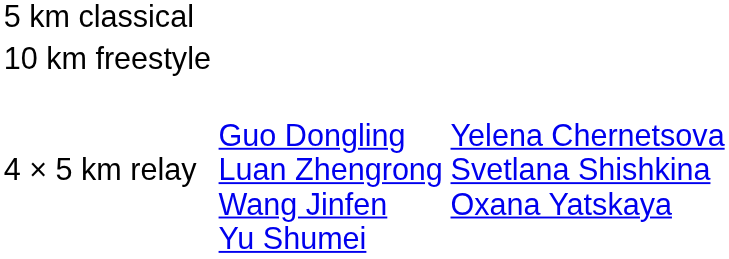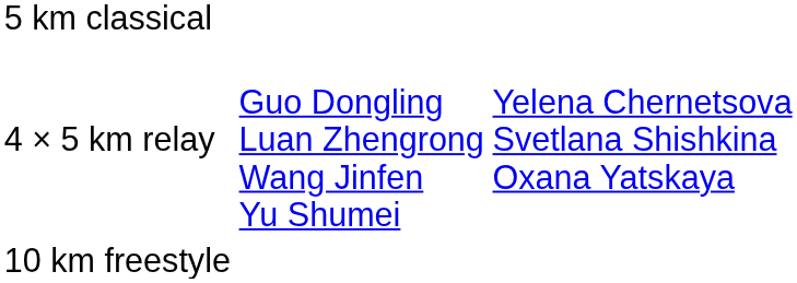rows swapped: 10 km freestyle <-> 4 × 5 km relay
